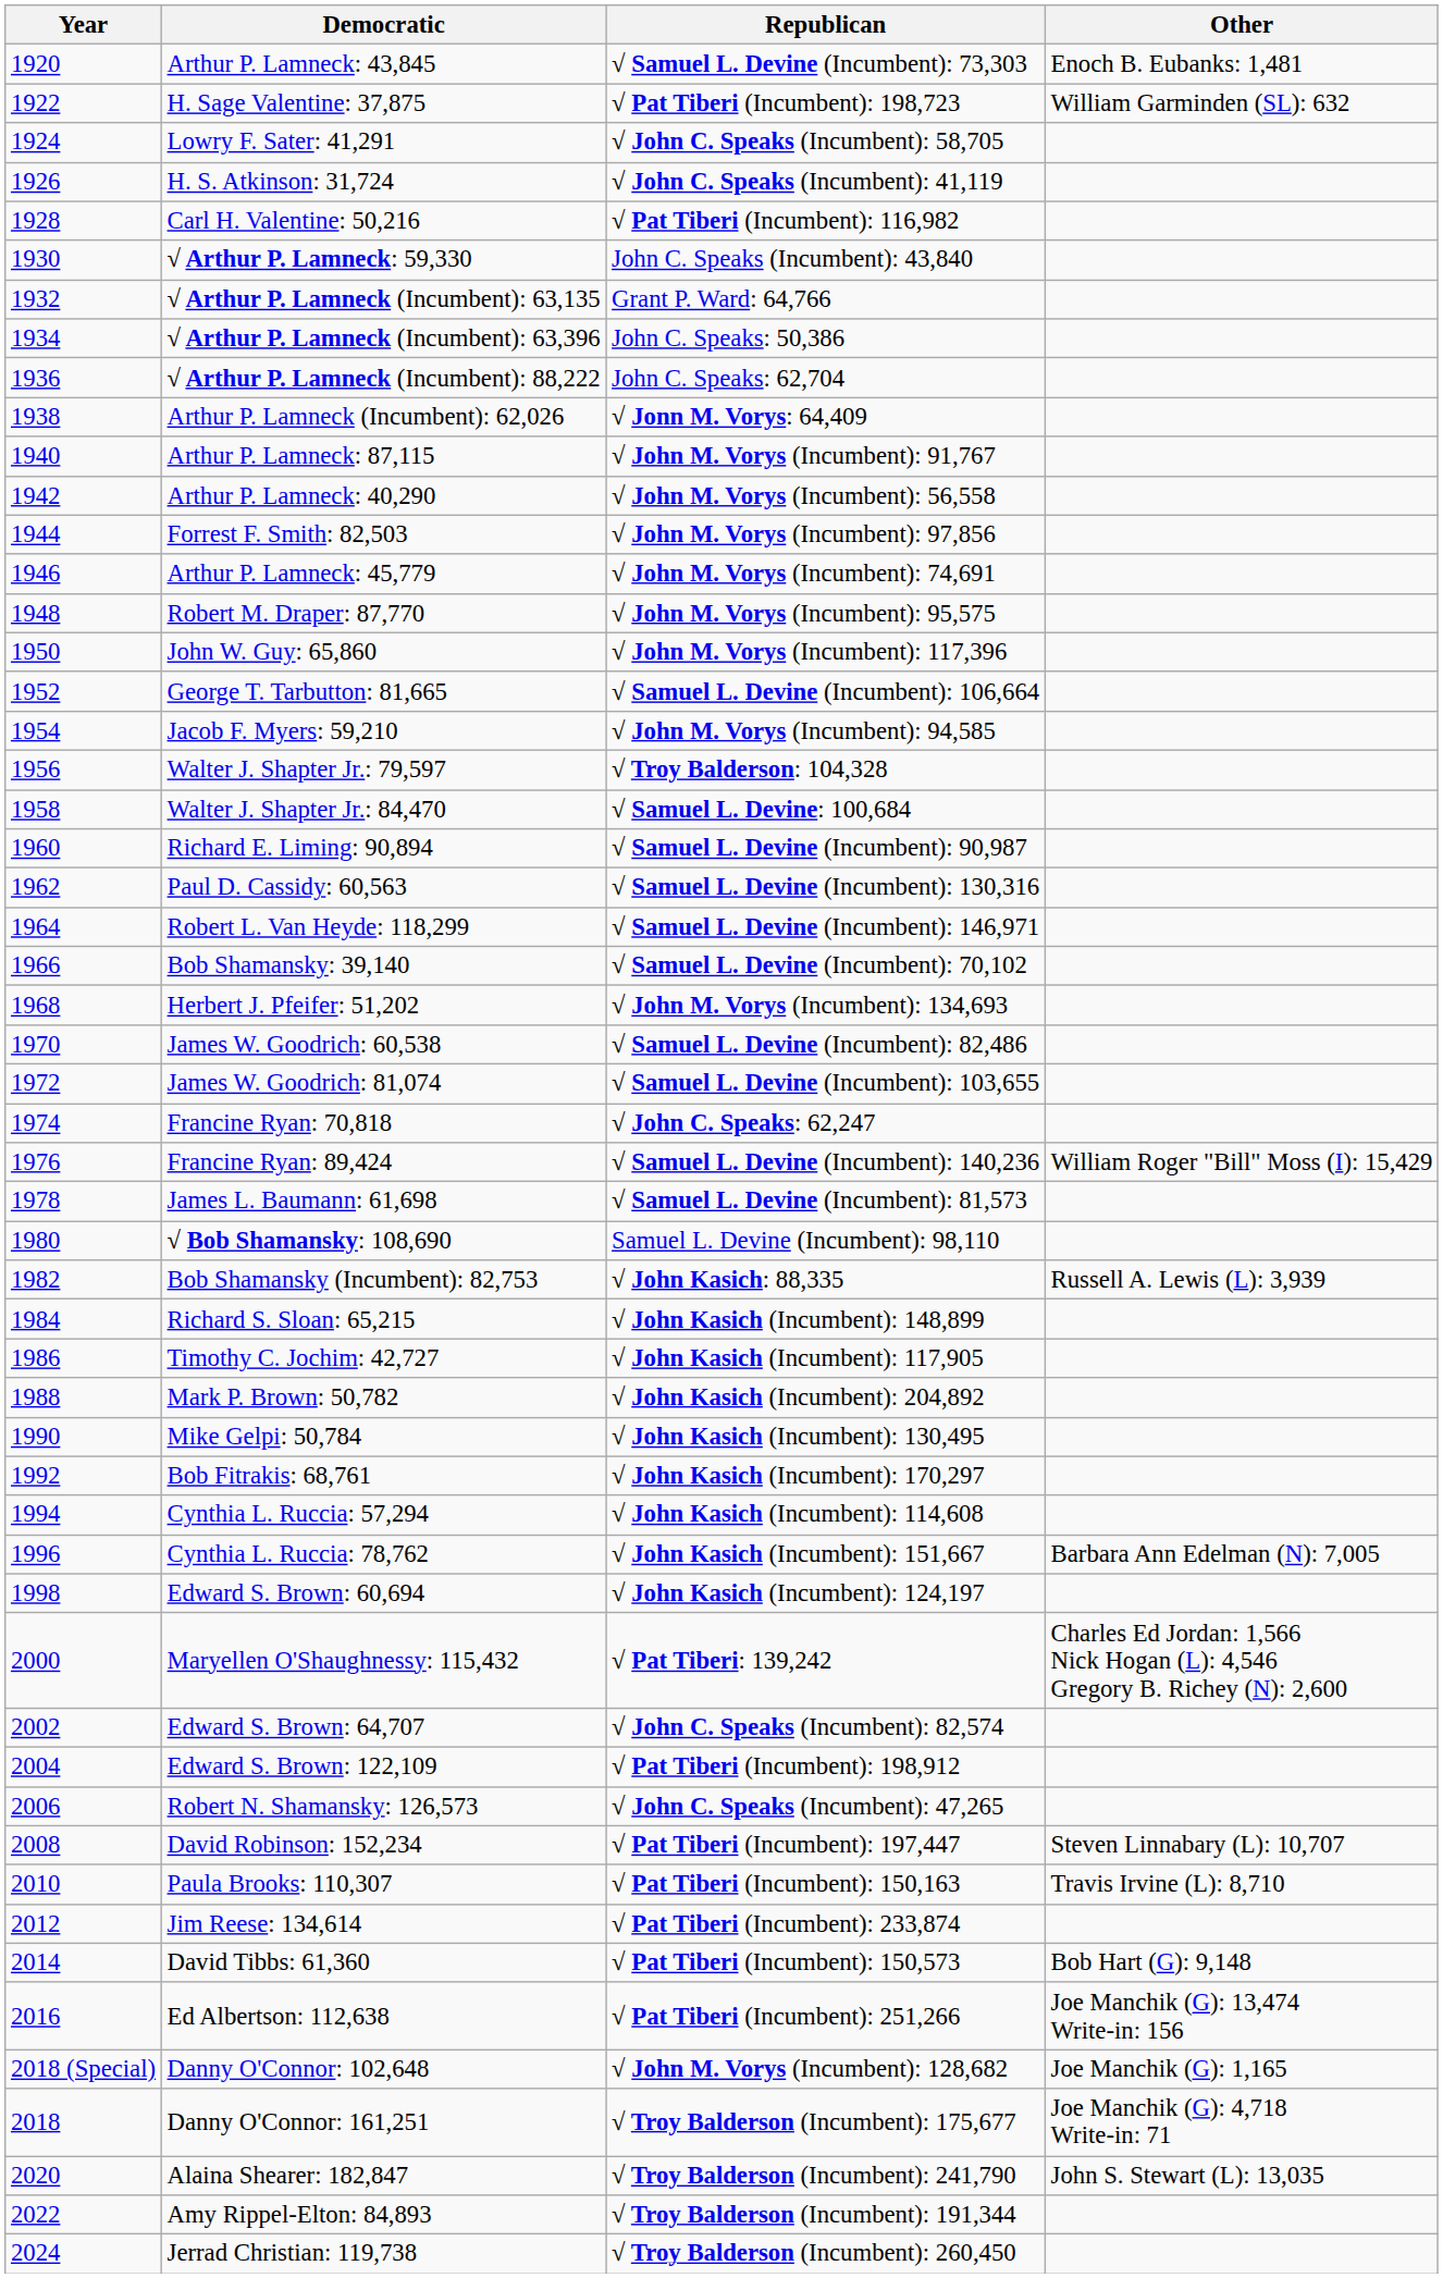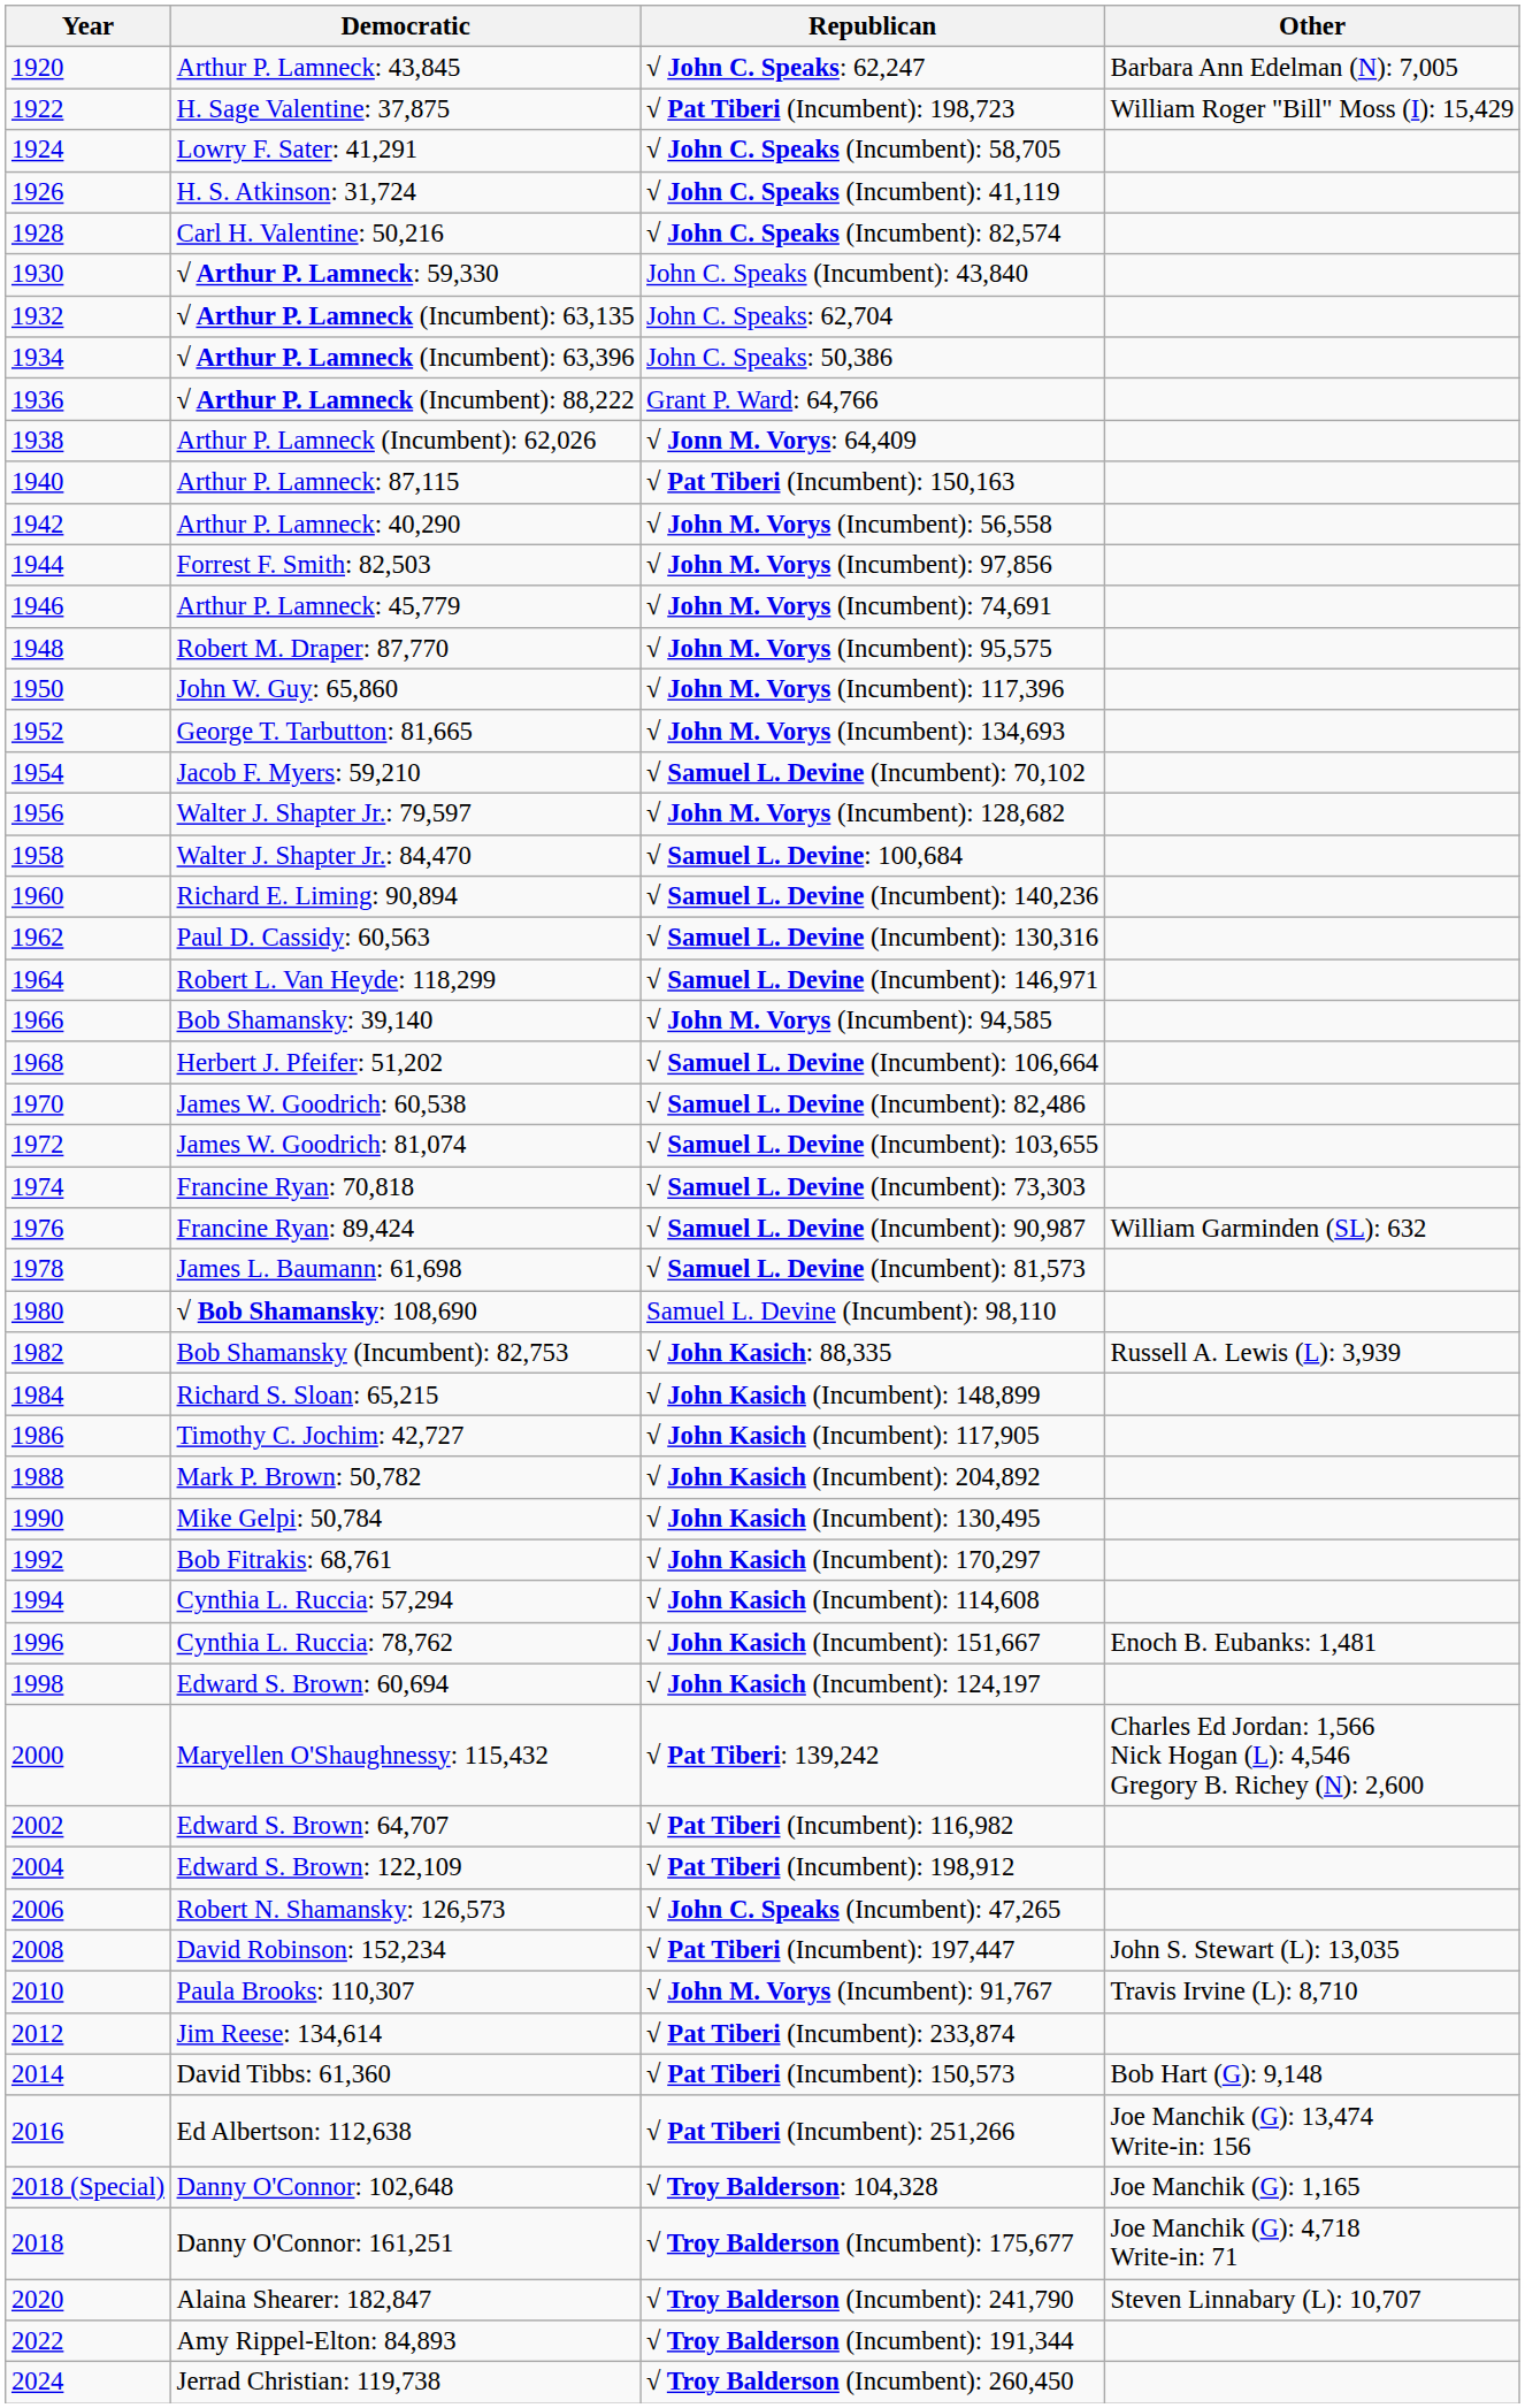Arthur P. Lamneck: 43,845 | Republican: √ Samuel L. Devine (Incumbent): 73,303 -> √ John C. Speaks: 62,247
Arthur P. Lamneck: 43,845 | Other: Enoch B. Eubanks: 1,481 -> Barbara Ann Edelman (N): 7,005
H. Sage Valentine: 37,875 | Other: William Garminden (SL): 632 -> William Roger "Bill" Moss (I): 15,429
Carl H. Valentine: 50,216 | Republican: √ Pat Tiberi (Incumbent): 116,982 -> √ John C. Speaks (Incumbent): 82,574
√ Arthur P. Lamneck (Incumbent): 63,135 | Republican: Grant P. Ward: 64,766 -> John C. Speaks: 62,704
√ Arthur P. Lamneck (Incumbent): 88,222 | Republican: John C. Speaks: 62,704 -> Grant P. Ward: 64,766
Arthur P. Lamneck: 87,115 | Republican: √ John M. Vorys (Incumbent): 91,767 -> √ Pat Tiberi (Incumbent): 150,163
George T. Tarbutton: 81,665 | Republican: √ Samuel L. Devine (Incumbent): 106,664 -> √ John M. Vorys (Incumbent): 134,693
Jacob F. Myers: 59,210 | Republican: √ John M. Vorys (Incumbent): 94,585 -> √ Samuel L. Devine (Incumbent): 70,102
Walter J. Shapter Jr.: 79,597 | Republican: √ Troy Balderson: 104,328 -> √ John M. Vorys (Incumbent): 128,682
Richard E. Liming: 90,894 | Republican: √ Samuel L. Devine (Incumbent): 90,987 -> √ Samuel L. Devine (Incumbent): 140,236
Bob Shamansky: 39,140 | Republican: √ Samuel L. Devine (Incumbent): 70,102 -> √ John M. Vorys (Incumbent): 94,585
Herbert J. Pfeifer: 51,202 | Republican: √ John M. Vorys (Incumbent): 134,693 -> √ Samuel L. Devine (Incumbent): 106,664
Francine Ryan: 70,818 | Republican: √ John C. Speaks: 62,247 -> √ Samuel L. Devine (Incumbent): 73,303
Francine Ryan: 89,424 | Republican: √ Samuel L. Devine (Incumbent): 140,236 -> √ Samuel L. Devine (Incumbent): 90,987
Francine Ryan: 89,424 | Other: William Roger "Bill" Moss (I): 15,429 -> William Garminden (SL): 632
Cynthia L. Ruccia: 78,762 | Other: Barbara Ann Edelman (N): 7,005 -> Enoch B. Eubanks: 1,481
Edward S. Brown: 64,707 | Republican: √ John C. Speaks (Incumbent): 82,574 -> √ Pat Tiberi (Incumbent): 116,982
David Robinson: 152,234 | Other: Steven Linnabary (L): 10,707 -> John S. Stewart (L): 13,035
Paula Brooks: 110,307 | Republican: √ Pat Tiberi (Incumbent): 150,163 -> √ John M. Vorys (Incumbent): 91,767
Danny O'Connor: 102,648 | Republican: √ John M. Vorys (Incumbent): 128,682 -> √ Troy Balderson: 104,328
Alaina Shearer: 182,847 | Other: John S. Stewart (L): 13,035 -> Steven Linnabary (L): 10,707
